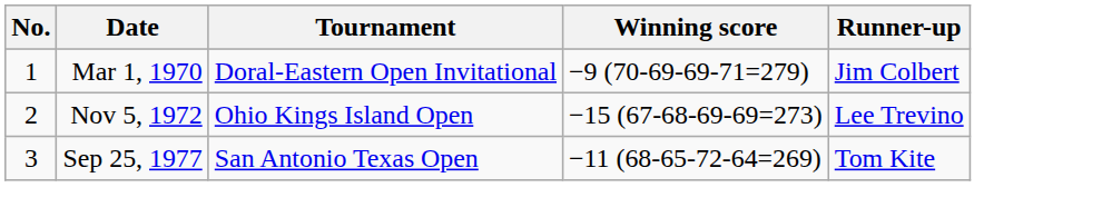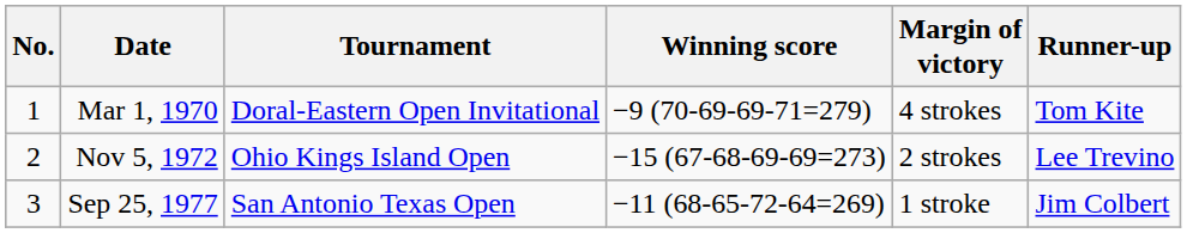+ column: Margin of victory | 4 strokes | 2 strokes | 1 stroke
Mar 1, 1970 | Runner-up: Jim Colbert -> Tom Kite
Sep 25, 1977 | Runner-up: Tom Kite -> Jim Colbert
